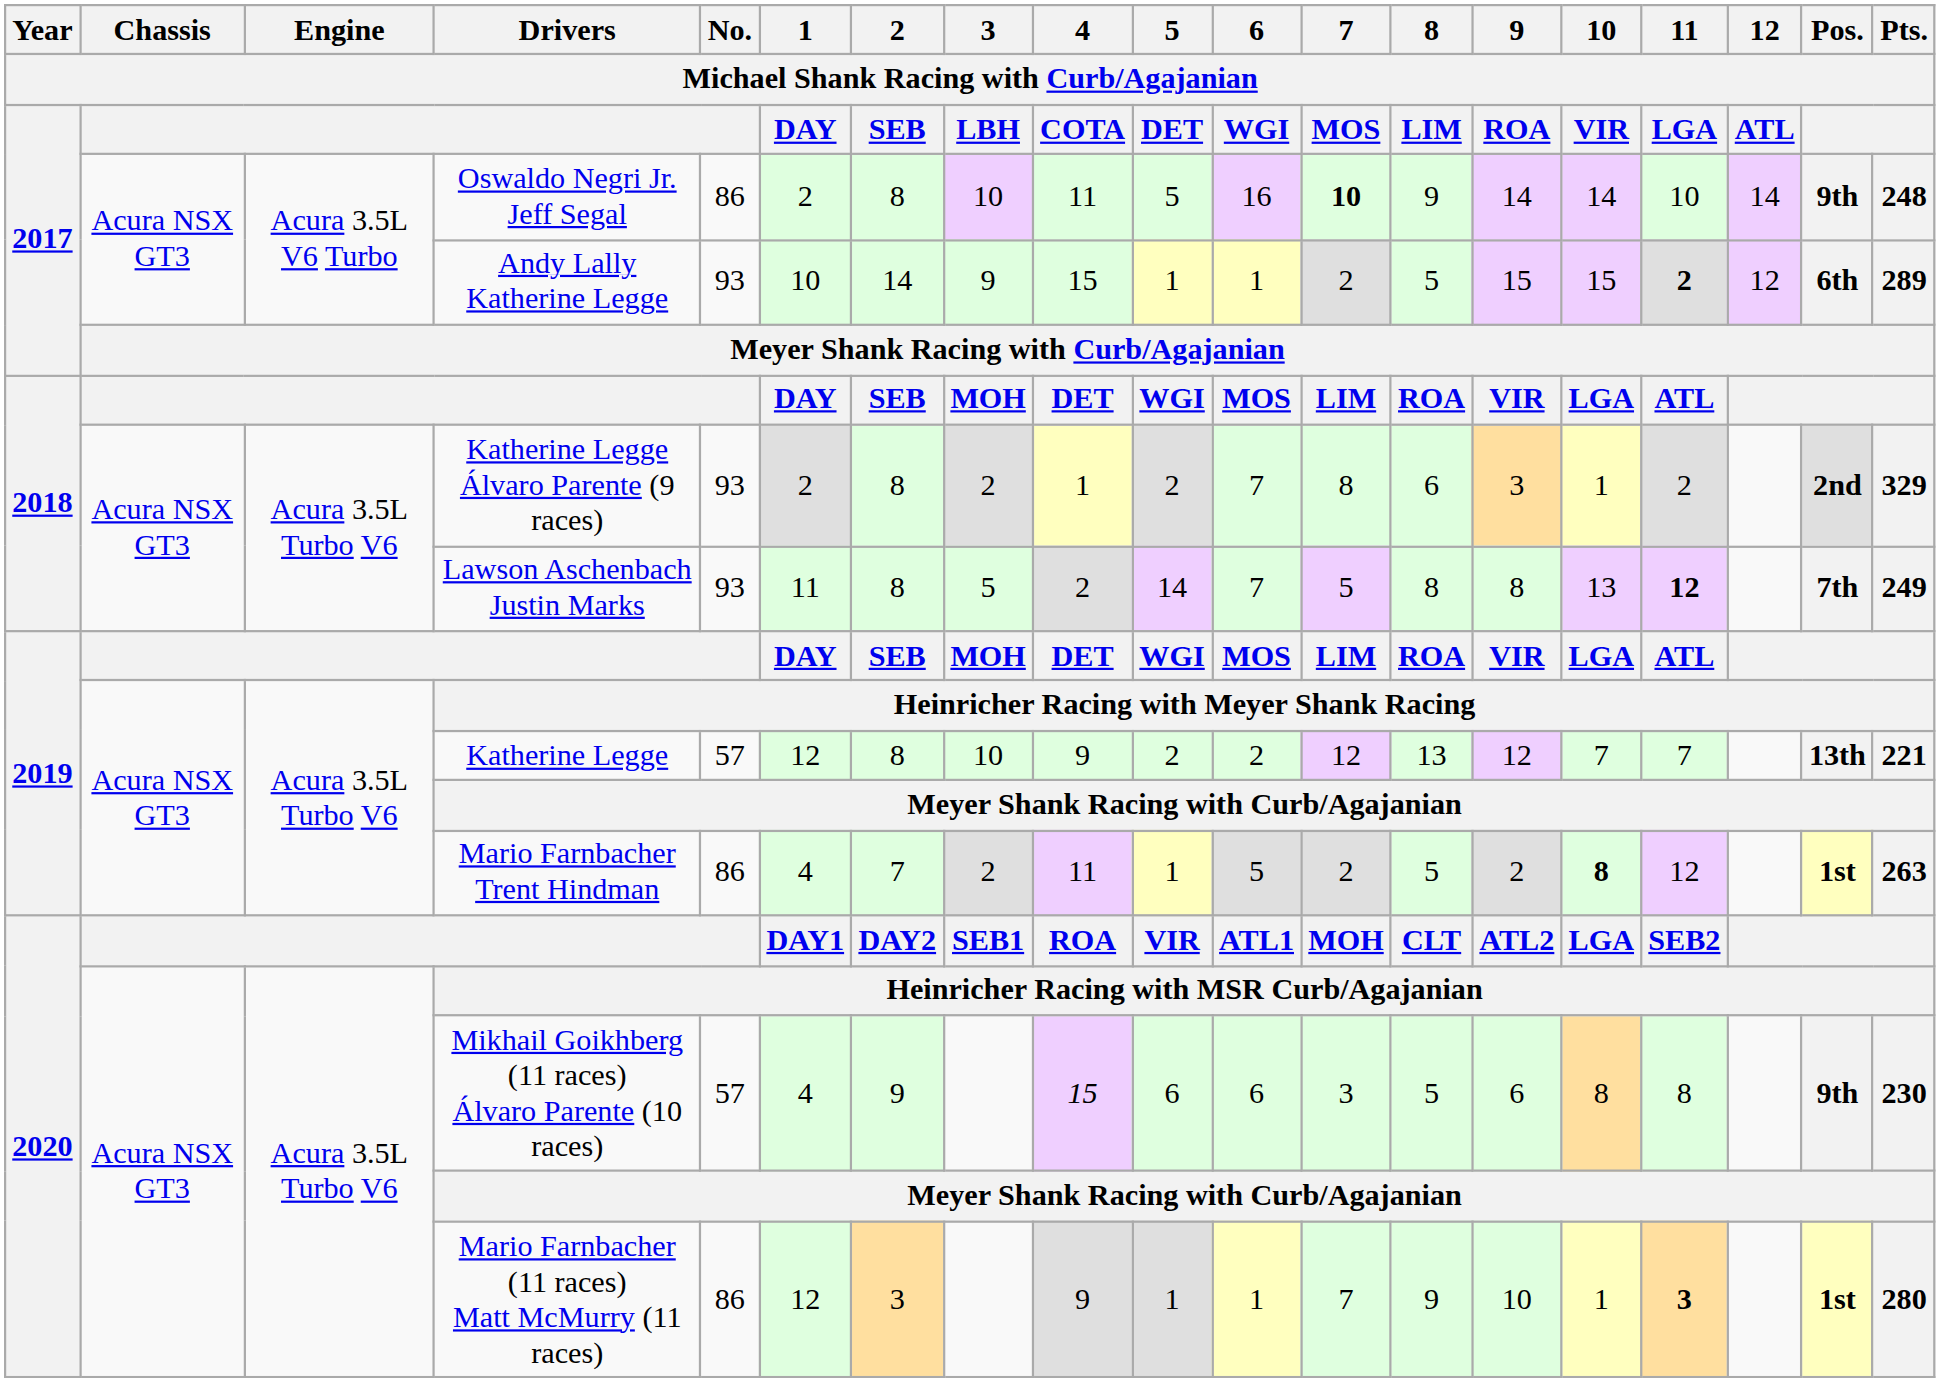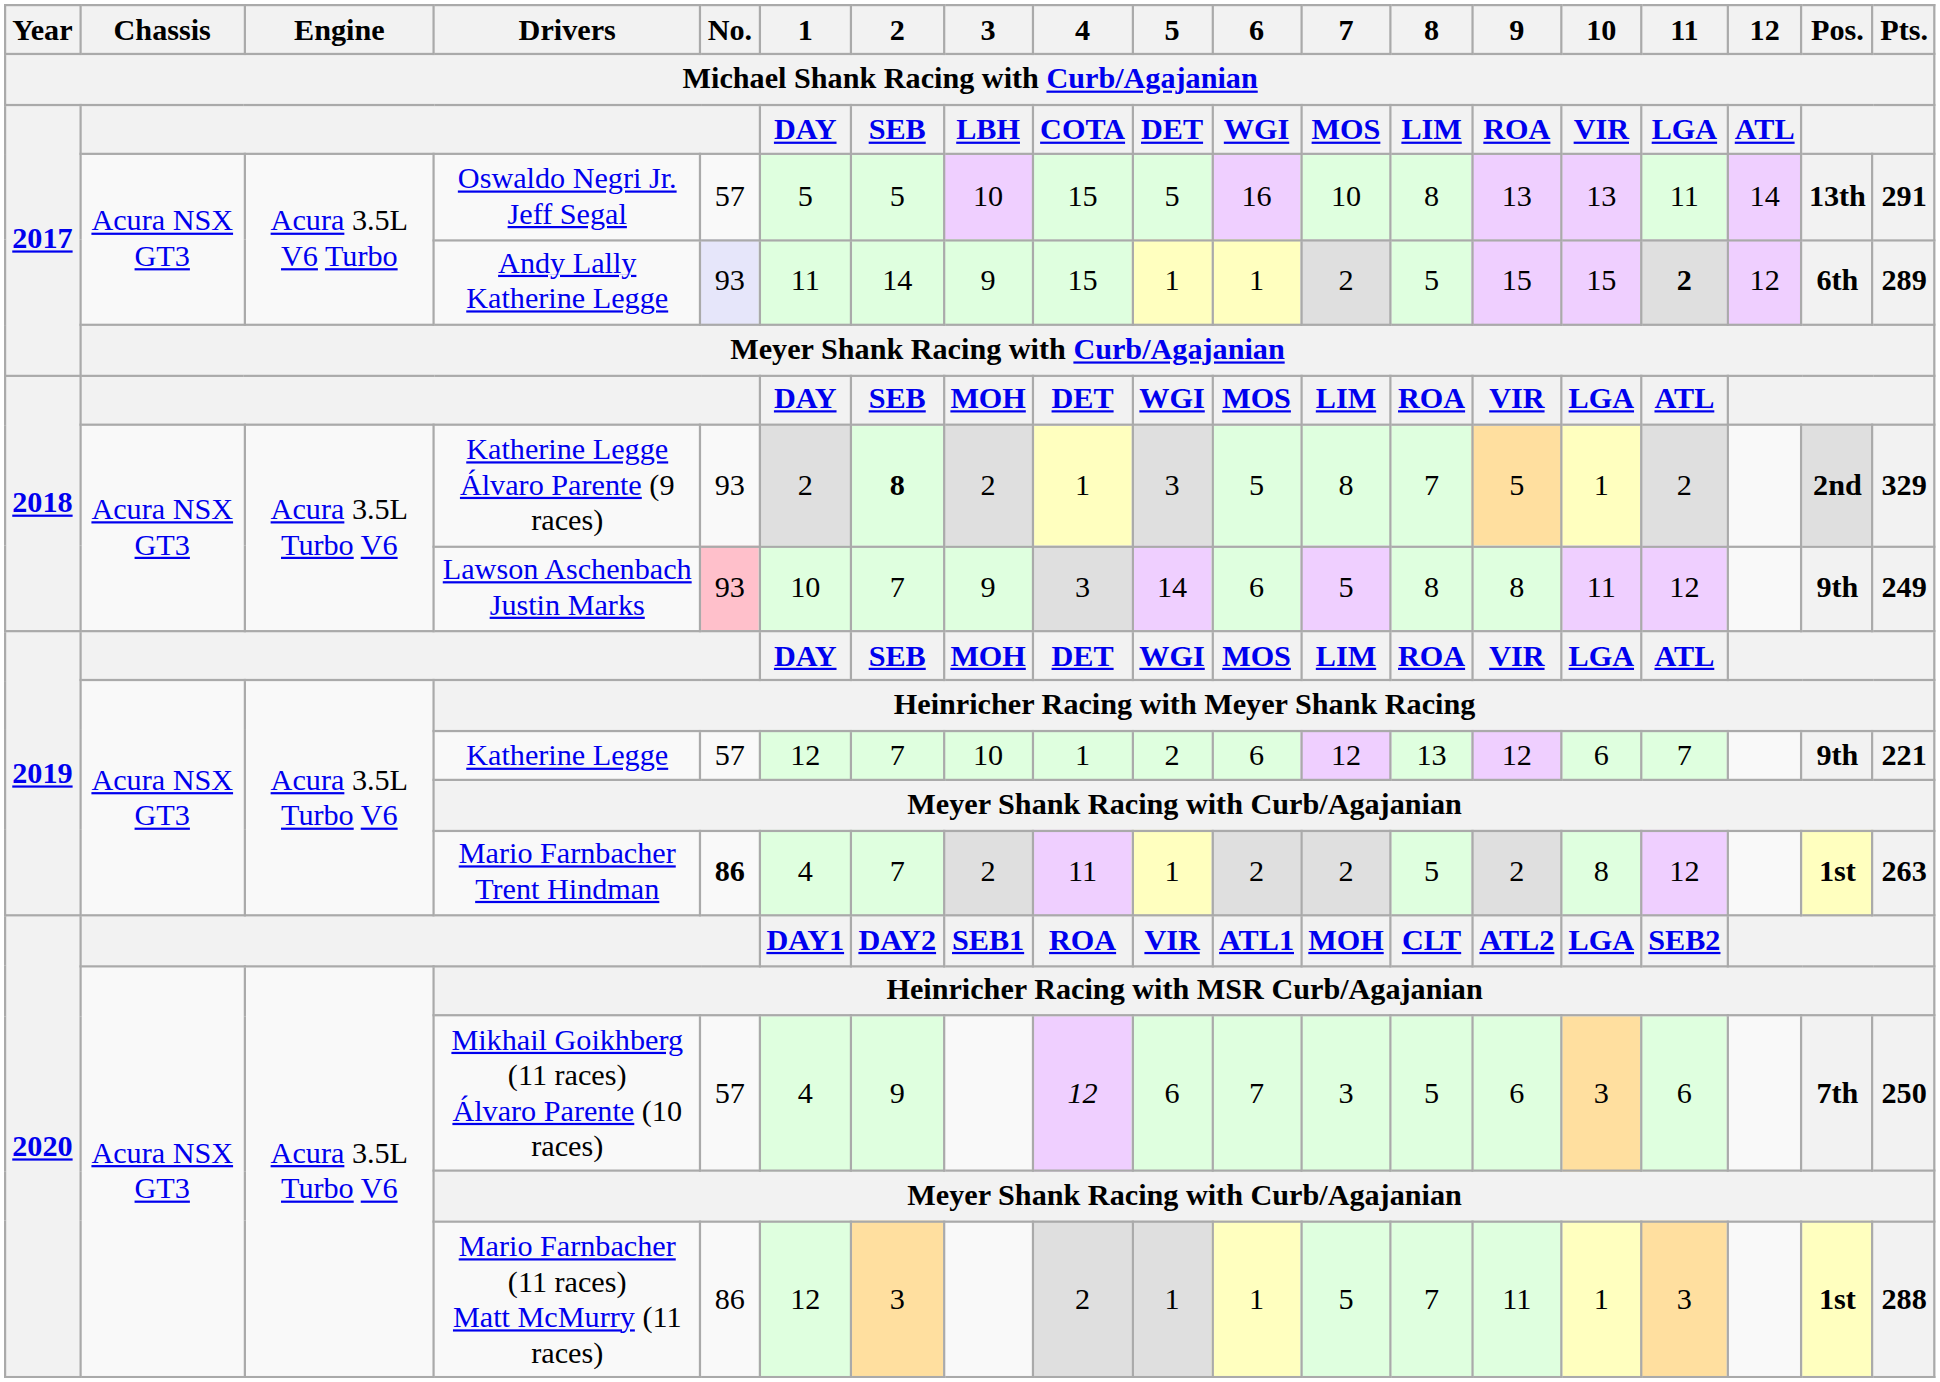Oswaldo Negri Jr. Jeff Segal | No. / Michael Shank Racing with Curb/Agajanian: 86 -> 57
Oswaldo Negri Jr. Jeff Segal | 1 / Michael Shank Racing with Curb/Agajanian / DAY: 2 -> 5
Oswaldo Negri Jr. Jeff Segal | 2 / Michael Shank Racing with Curb/Agajanian / SEB: 8 -> 5
Oswaldo Negri Jr. Jeff Segal | 4 / Michael Shank Racing with Curb/Agajanian / COTA: 11 -> 15
Oswaldo Negri Jr. Jeff Segal | 7 / Michael Shank Racing with Curb/Agajanian / MOS: bold -> normal
Oswaldo Negri Jr. Jeff Segal | 8 / Michael Shank Racing with Curb/Agajanian / LIM: 9 -> 8
Oswaldo Negri Jr. Jeff Segal | 9 / Michael Shank Racing with Curb/Agajanian / ROA: 14 -> 13
Oswaldo Negri Jr. Jeff Segal | 10 / Michael Shank Racing with Curb/Agajanian / VIR: 14 -> 13
Oswaldo Negri Jr. Jeff Segal | 11 / Michael Shank Racing with Curb/Agajanian / LGA: 10 -> 11
Oswaldo Negri Jr. Jeff Segal | Pos. / Michael Shank Racing with Curb/Agajanian: 9th -> 13th
Oswaldo Negri Jr. Jeff Segal | Pts. / Michael Shank Racing with Curb/Agajanian: 248 -> 291
Andy Lally Katherine Legge | No. / Michael Shank Racing with Curb/Agajanian: no background -> lavender background
Andy Lally Katherine Legge | 1 / Michael Shank Racing with Curb/Agajanian / DAY: 10 -> 11
Katherine Legge Álvaro Parente (9 races) | 2 / Michael Shank Racing with Curb/Agajanian / SEB: normal -> bold
Katherine Legge Álvaro Parente (9 races) | 5 / Michael Shank Racing with Curb/Agajanian / DET: 2 -> 3
Katherine Legge Álvaro Parente (9 races) | 6 / Michael Shank Racing with Curb/Agajanian / WGI: 7 -> 5
Katherine Legge Álvaro Parente (9 races) | 8 / Michael Shank Racing with Curb/Agajanian / LIM: 6 -> 7
Katherine Legge Álvaro Parente (9 races) | 9 / Michael Shank Racing with Curb/Agajanian / ROA: 3 -> 5
Lawson Aschenbach Justin Marks | No. / Michael Shank Racing with Curb/Agajanian: no background -> pink background
Lawson Aschenbach Justin Marks | 1 / Michael Shank Racing with Curb/Agajanian / DAY: 11 -> 10
Lawson Aschenbach Justin Marks | 2 / Michael Shank Racing with Curb/Agajanian / SEB: 8 -> 7
Lawson Aschenbach Justin Marks | 3 / Michael Shank Racing with Curb/Agajanian / LBH: 5 -> 9
Lawson Aschenbach Justin Marks | 4 / Michael Shank Racing with Curb/Agajanian / COTA: 2 -> 3
Lawson Aschenbach Justin Marks | 6 / Michael Shank Racing with Curb/Agajanian / WGI: 7 -> 6
Lawson Aschenbach Justin Marks | 10 / Michael Shank Racing with Curb/Agajanian / VIR: 13 -> 11
Lawson Aschenbach Justin Marks | 11 / Michael Shank Racing with Curb/Agajanian / LGA: bold -> normal
Lawson Aschenbach Justin Marks | Pos. / Michael Shank Racing with Curb/Agajanian: 7th -> 9th
Katherine Legge | 2 / Michael Shank Racing with Curb/Agajanian / SEB: 8 -> 7
Katherine Legge | 4 / Michael Shank Racing with Curb/Agajanian / COTA: 9 -> 1
Katherine Legge | 6 / Michael Shank Racing with Curb/Agajanian / WGI: 2 -> 6
Katherine Legge | 10 / Michael Shank Racing with Curb/Agajanian / VIR: 7 -> 6
Katherine Legge | Pos. / Michael Shank Racing with Curb/Agajanian: 13th -> 9th
Mario Farnbacher Trent Hindman | No. / Michael Shank Racing with Curb/Agajanian: normal -> bold
Mario Farnbacher Trent Hindman | 6 / Michael Shank Racing with Curb/Agajanian / WGI: 5 -> 2
Mario Farnbacher Trent Hindman | 10 / Michael Shank Racing with Curb/Agajanian / VIR: bold -> normal
Mikhail Goikhberg (11 races) Álvaro Parente (10 races) | 4 / Michael Shank Racing with Curb/Agajanian / COTA: 15 -> 12
Mikhail Goikhberg (11 races) Álvaro Parente (10 races) | 6 / Michael Shank Racing with Curb/Agajanian / WGI: 6 -> 7
Mikhail Goikhberg (11 races) Álvaro Parente (10 races) | 10 / Michael Shank Racing with Curb/Agajanian / VIR: 8 -> 3
Mikhail Goikhberg (11 races) Álvaro Parente (10 races) | 11 / Michael Shank Racing with Curb/Agajanian / LGA: 8 -> 6
Mikhail Goikhberg (11 races) Álvaro Parente (10 races) | Pos. / Michael Shank Racing with Curb/Agajanian: 9th -> 7th
Mikhail Goikhberg (11 races) Álvaro Parente (10 races) | Pts. / Michael Shank Racing with Curb/Agajanian: 230 -> 250
Mario Farnbacher (11 races) Matt McMurry (11 races) | 4 / Michael Shank Racing with Curb/Agajanian / COTA: 9 -> 2
Mario Farnbacher (11 races) Matt McMurry (11 races) | 7 / Michael Shank Racing with Curb/Agajanian / MOS: 7 -> 5
Mario Farnbacher (11 races) Matt McMurry (11 races) | 8 / Michael Shank Racing with Curb/Agajanian / LIM: 9 -> 7
Mario Farnbacher (11 races) Matt McMurry (11 races) | 9 / Michael Shank Racing with Curb/Agajanian / ROA: 10 -> 11
Mario Farnbacher (11 races) Matt McMurry (11 races) | 11 / Michael Shank Racing with Curb/Agajanian / LGA: bold -> normal
Mario Farnbacher (11 races) Matt McMurry (11 races) | Pts. / Michael Shank Racing with Curb/Agajanian: 280 -> 288
